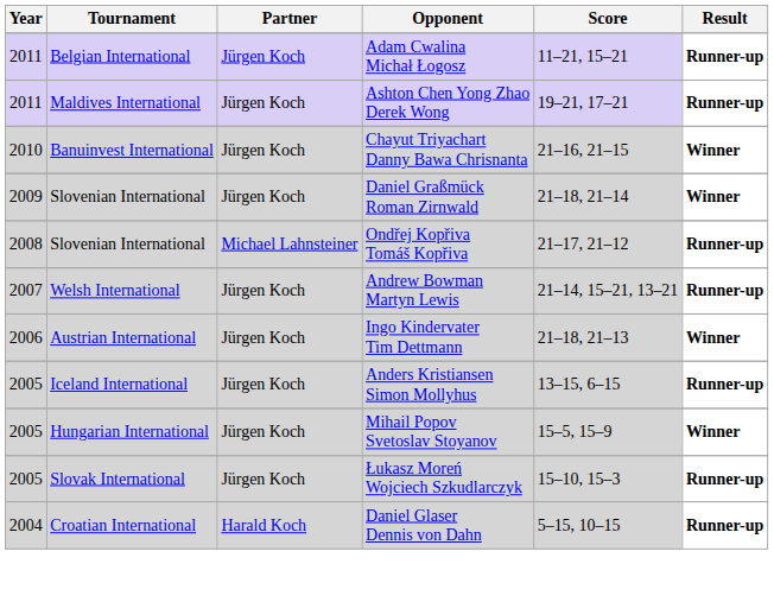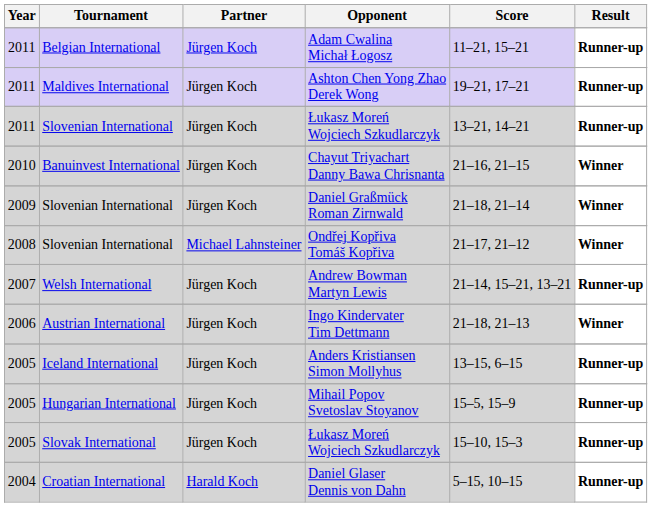+ row: 2011 | Slovenian International | Jürgen Koch | Łukasz Moreń Wojciech Szkudlarczyk | 13–21, 14–21 | Runner-up
Ondřej Kopřiva Tomáš Kopřiva | Result: Runner-up -> Winner
Mihail Popov Svetoslav Stoyanov | Result: Winner -> Runner-up
